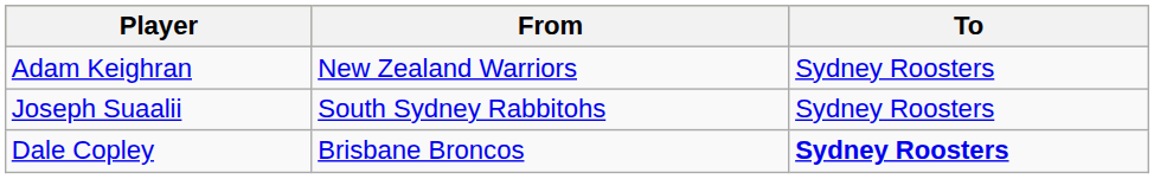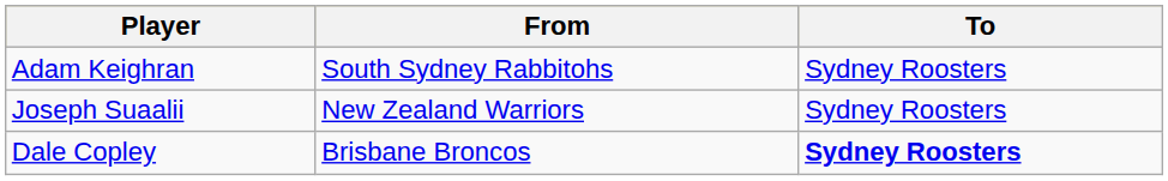Adam Keighran | From: New Zealand Warriors -> South Sydney Rabbitohs
Joseph Suaalii | From: South Sydney Rabbitohs -> New Zealand Warriors
